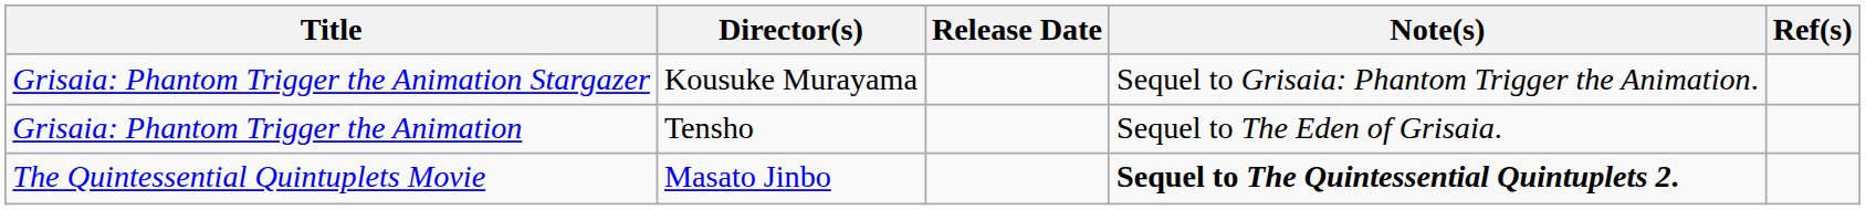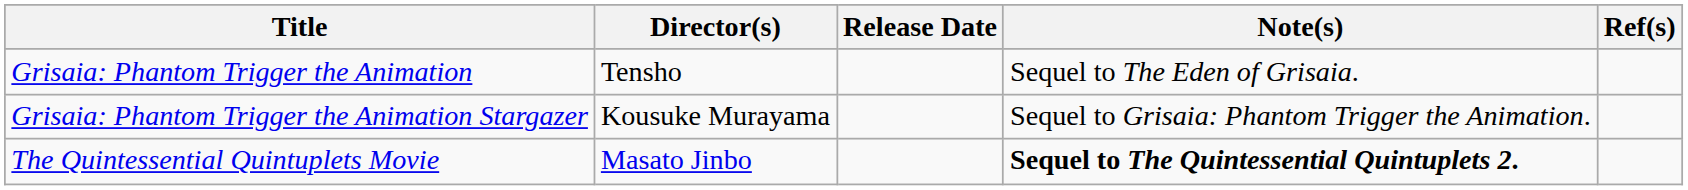rows swapped: Grisaia: Phantom Trigger the Animation <-> Grisaia: Phantom Trigger the Animation Stargazer
